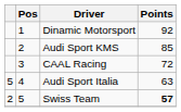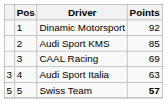CAAL Racing | Points: 72 -> 69
Audi Sport Italia | column 1: 5 -> 3
Swiss Team | column 1: 2 -> 5
